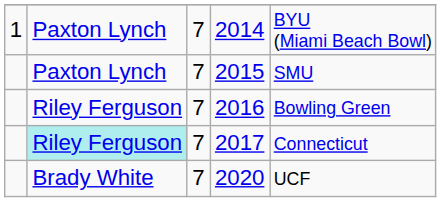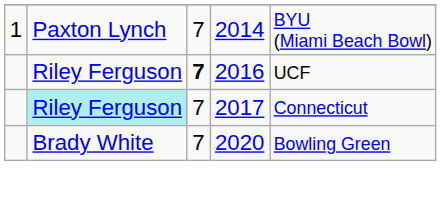- row: Paxton Lynch | 7 | 2015 | SMU
2016 | column 3: normal -> bold
2016 | column 5: Bowling Green -> UCF
2020 | column 5: UCF -> Bowling Green
